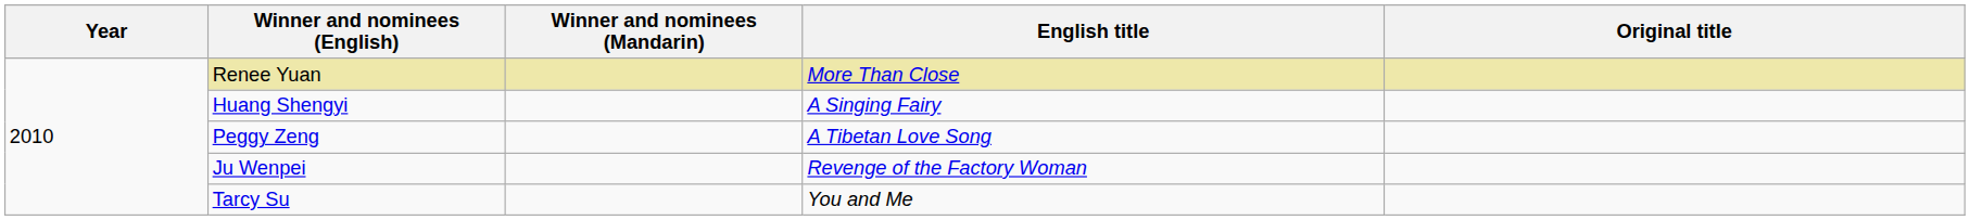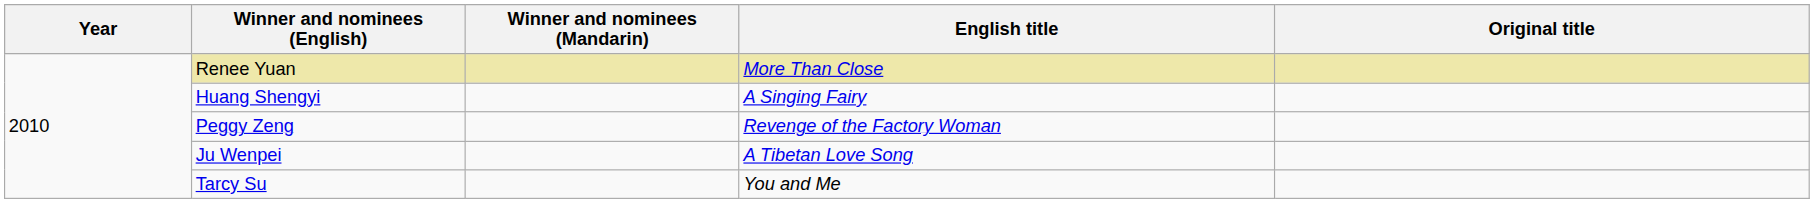Peggy Zeng | English title: A Tibetan Love Song -> Revenge of the Factory Woman
Ju Wenpei | English title: Revenge of the Factory Woman -> A Tibetan Love Song
